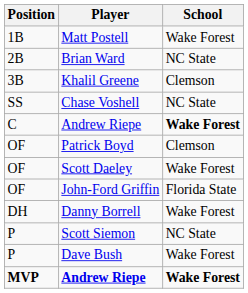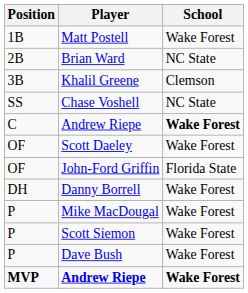- row: OF | Patrick Boyd | Clemson
+ row: P | Mike MacDougal | Wake Forest
Scott Siemon | School: NC State -> Wake Forest
